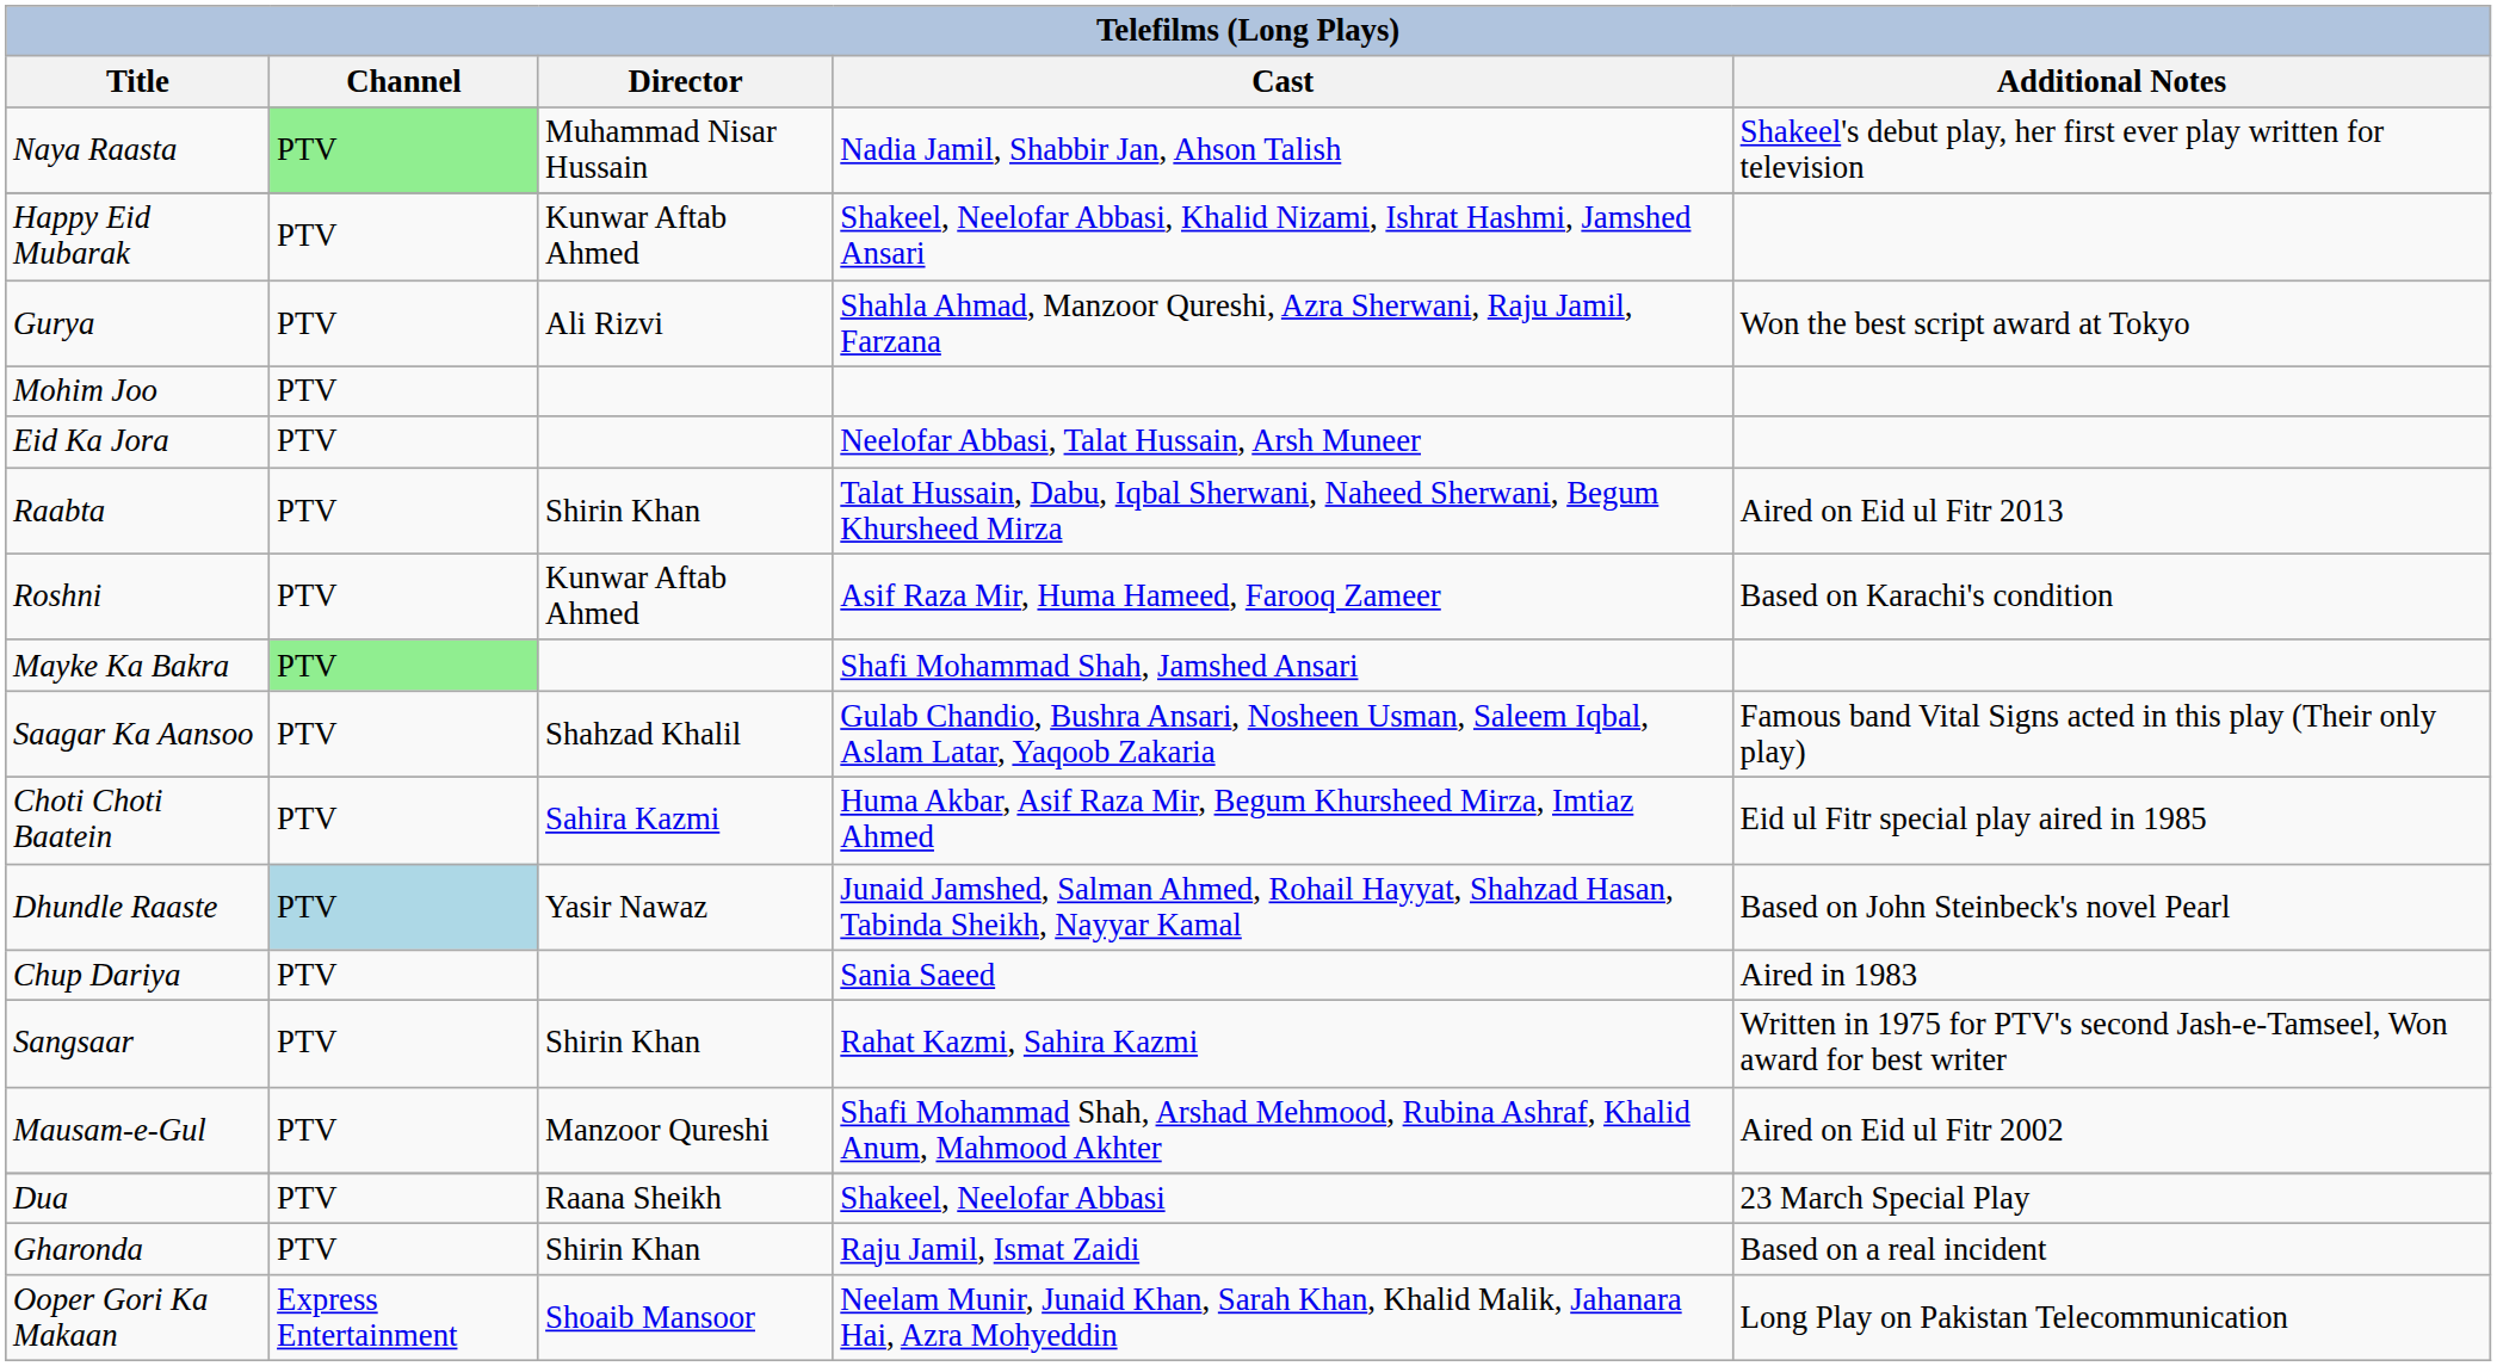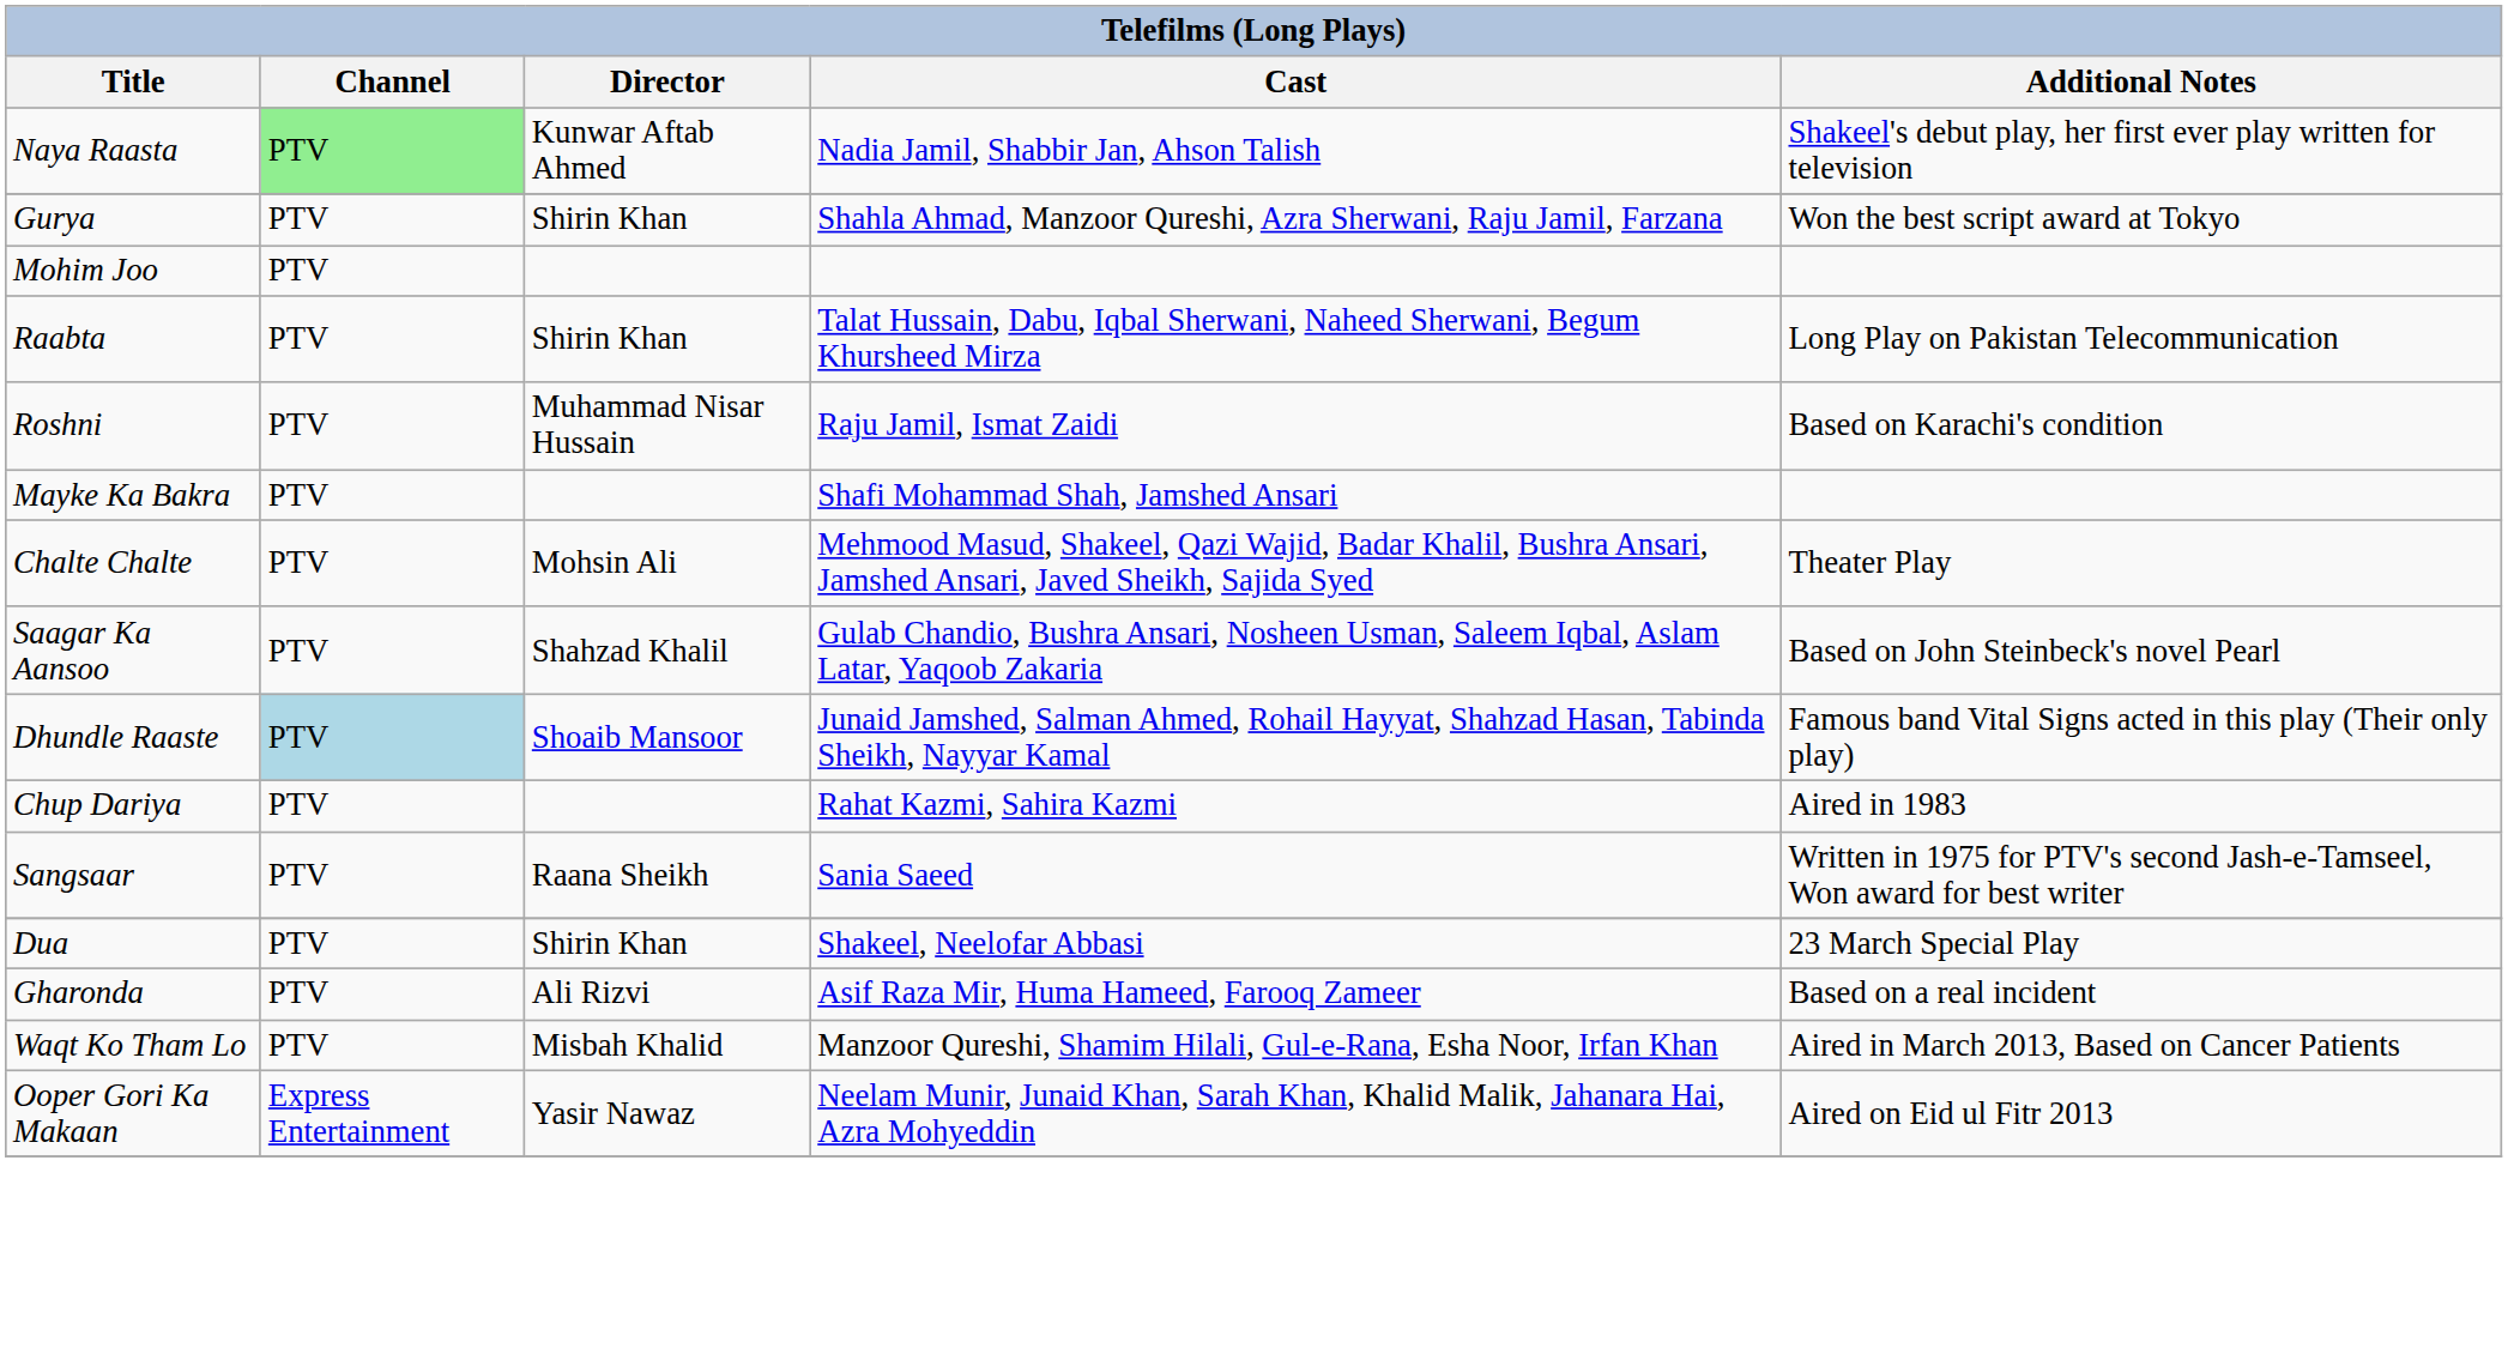Naya Raasta | Director: Muhammad Nisar Hussain -> Kunwar Aftab Ahmed
- row: Happy Eid Mubarak | PTV | Kunwar Aftab Ahmed | Shakeel, Neelofar Abbasi, Khalid Nizami, Ishrat Hashmi, Jamshed Ansari
Gurya | Director: Ali Rizvi -> Shirin Khan
- row: Eid Ka Jora | PTV | Neelofar Abbasi, Talat Hussain, Arsh Muneer
Raabta | Additional Notes: Aired on Eid ul Fitr 2013 -> Long Play on Pakistan Telecommunication
Roshni | Director: Kunwar Aftab Ahmed -> Muhammad Nisar Hussain
Roshni | Cast: Asif Raza Mir, Huma Hameed, Farooq Zameer -> Raju Jamil, Ismat Zaidi
Mayke Ka Bakra | Channel: lightgreen background -> no background
+ row: Chalte Chalte | PTV | Mohsin Ali | Mehmood Masud, Shakeel, Qazi Wajid, Badar Khalil, Bushra Ansari, Jamshed Ansari, Javed Sheikh, Sajida Syed | Theater Play
Saagar Ka Aansoo | Additional Notes: Famous band Vital Signs acted in this play (Their only play) -> Based on John Steinbeck's novel Pearl
- row: Choti Choti Baatein | PTV | Sahira Kazmi | Huma Akbar, Asif Raza Mir, Begum Khursheed Mirza, Imtiaz Ahmed | Eid ul Fitr special play aired in 1985
Dhundle Raaste | Director: Yasir Nawaz -> Shoaib Mansoor
Dhundle Raaste | Additional Notes: Based on John Steinbeck's novel Pearl -> Famous band Vital Signs acted in this play (Their only play)
Chup Dariya | Cast: Sania Saeed -> Rahat Kazmi, Sahira Kazmi
Sangsaar | Director: Shirin Khan -> Raana Sheikh
Sangsaar | Cast: Rahat Kazmi, Sahira Kazmi -> Sania Saeed
- row: Mausam-e-Gul | PTV | Manzoor Qureshi | Shafi Mohammad Shah, Arshad Mehmood, Rubina Ashraf, Khalid Anum, Mahmood Akhter | Aired on Eid ul Fitr 2002
Dua | Director: Raana Sheikh -> Shirin Khan
Gharonda | Director: Shirin Khan -> Ali Rizvi
Gharonda | Cast: Raju Jamil, Ismat Zaidi -> Asif Raza Mir, Huma Hameed, Farooq Zameer
+ row: Waqt Ko Tham Lo | PTV | Misbah Khalid | Manzoor Qureshi, Shamim Hilali, Gul-e-Rana, Esha Noor, Irfan Khan | Aired in March 2013, Based on Cancer Patients
Ooper Gori Ka Makaan | Director: Shoaib Mansoor -> Yasir Nawaz
Ooper Gori Ka Makaan | Additional Notes: Long Play on Pakistan Telecommunication -> Aired on Eid ul Fitr 2013
